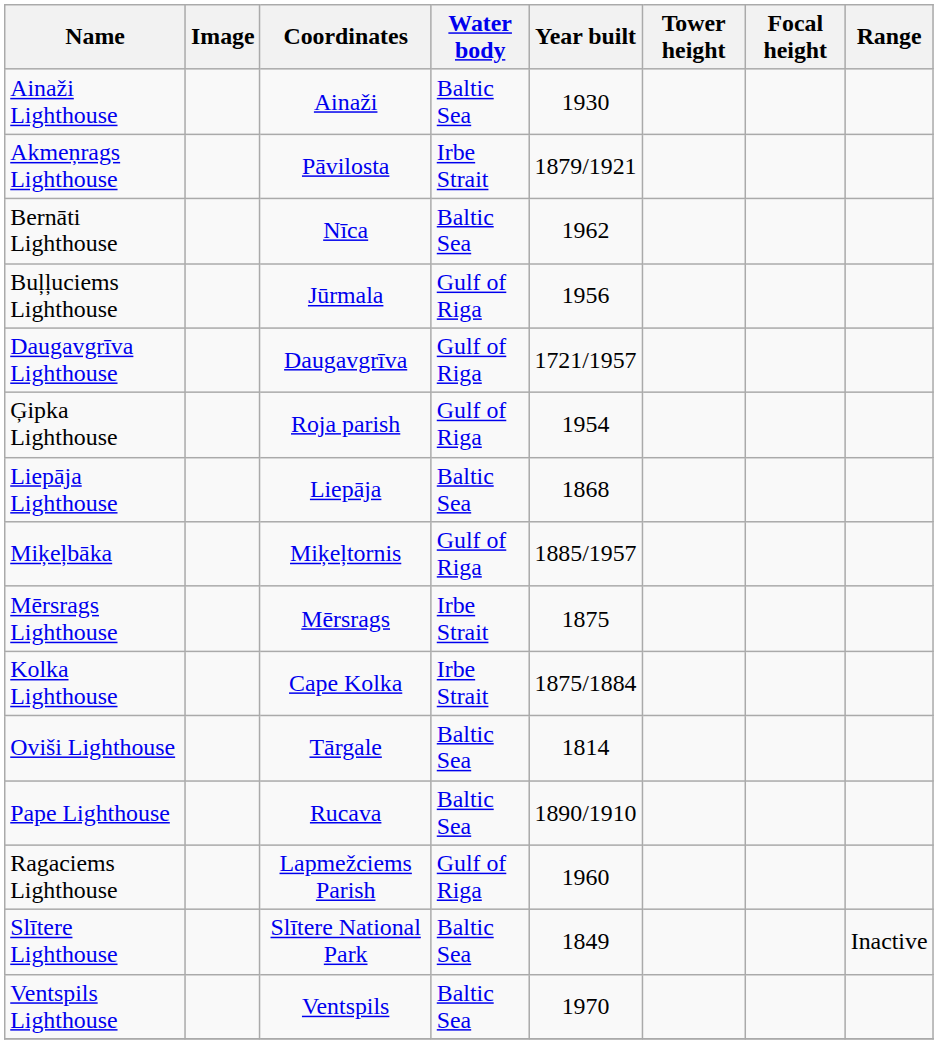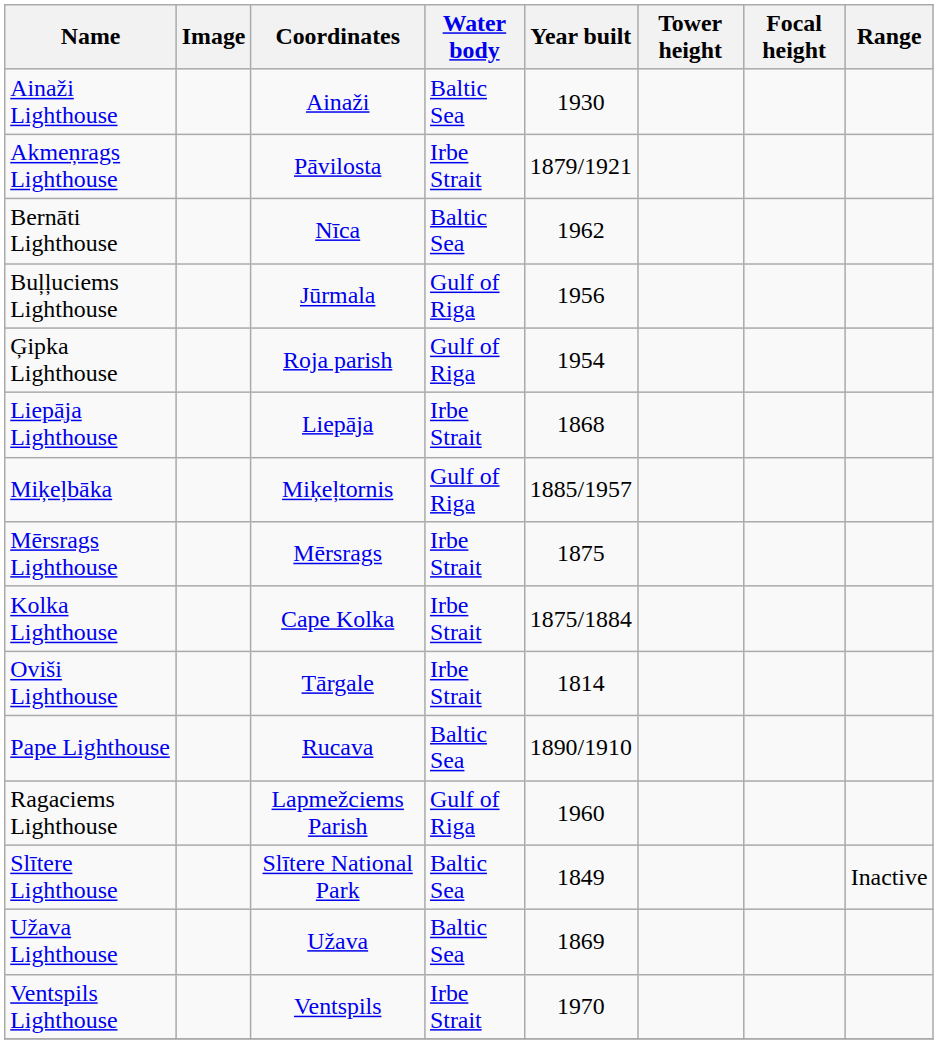- row: Daugavgrīva Lighthouse | Daugavgrīva | Gulf of Riga | 1721/1957
Liepāja Lighthouse | Water body: Baltic Sea -> Irbe Strait
Oviši Lighthouse | Water body: Baltic Sea -> Irbe Strait
+ row: Užava Lighthouse | Užava | Baltic Sea | 1869
Ventspils Lighthouse | Water body: Baltic Sea -> Irbe Strait
